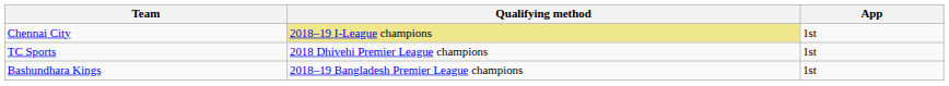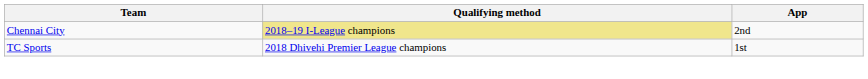Chennai City | App: 1st -> 2nd
- row: Bashundhara Kings | 2018–19 Bangladesh Premier League champions | 1st
